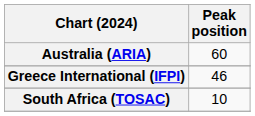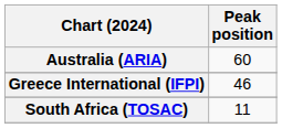South Africa (TOSAC) | Peak position: 10 -> 11
